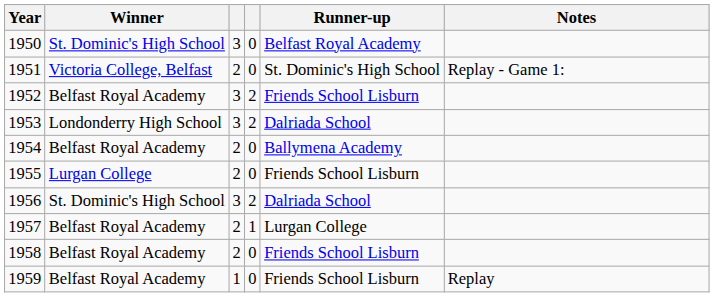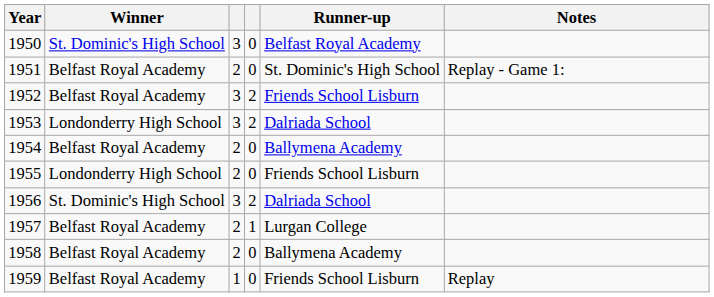1951 | Winner: Victoria College, Belfast -> Belfast Royal Academy
1955 | Winner: Lurgan College -> Londonderry High School
1958 | Runner-up: Friends School Lisburn -> Ballymena Academy
